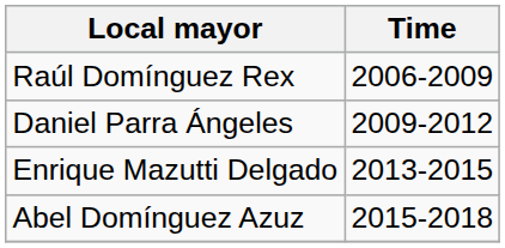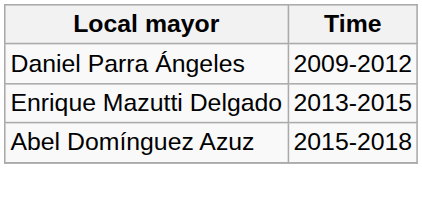- row: Raúl Domínguez Rex | 2006-2009
